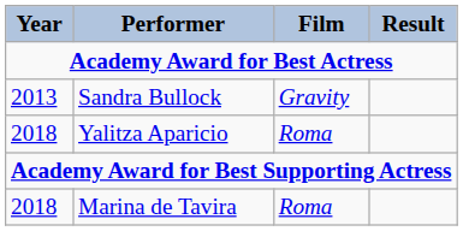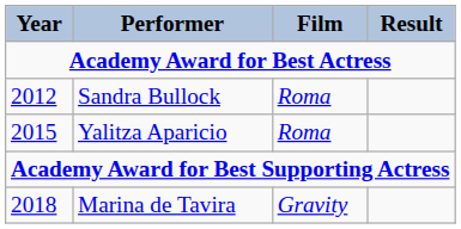Sandra Bullock | Year: 2013 -> 2012
Sandra Bullock | Film: Gravity -> Roma
Yalitza Aparicio | Year: 2018 -> 2015
Marina de Tavira | Film: Roma -> Gravity
